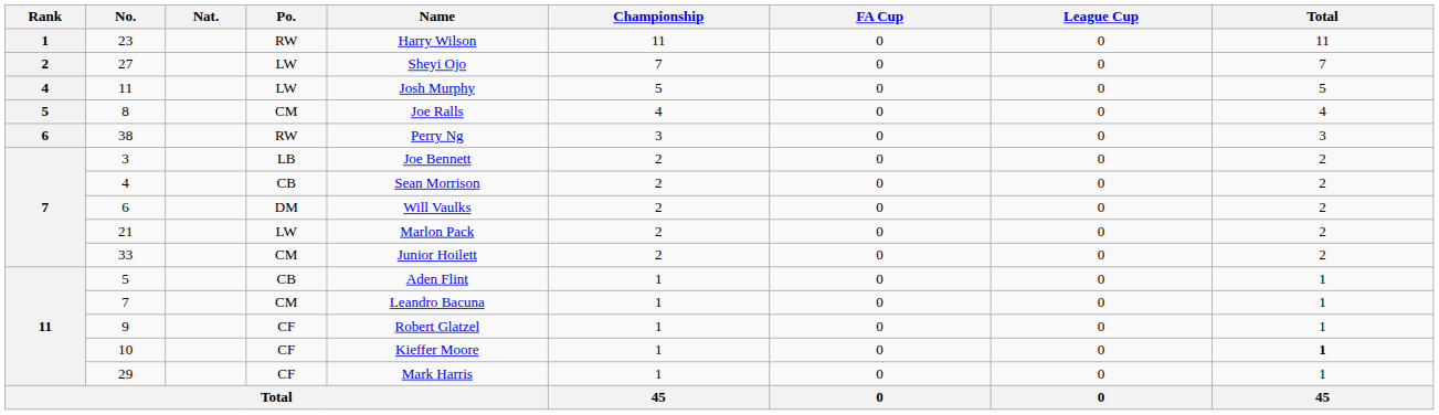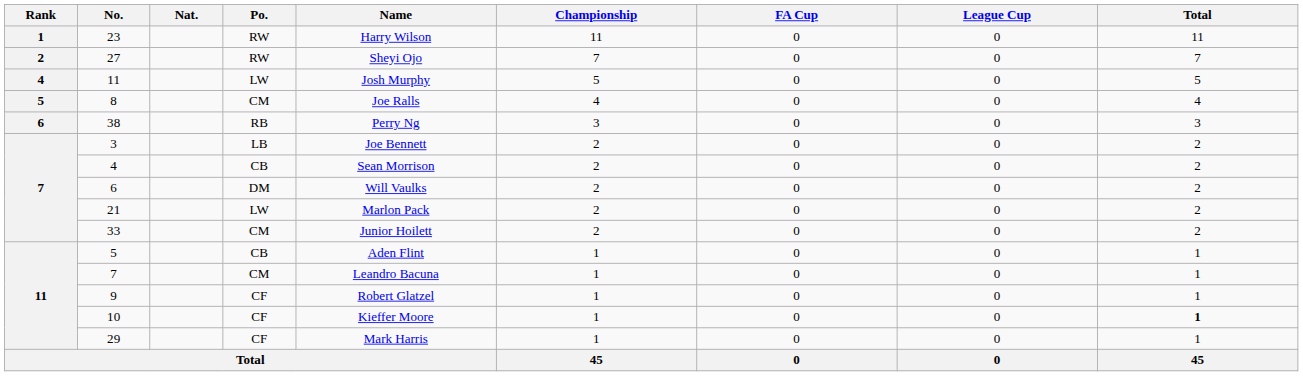27 | Po.: LW -> RW
38 | Po.: RW -> RB
